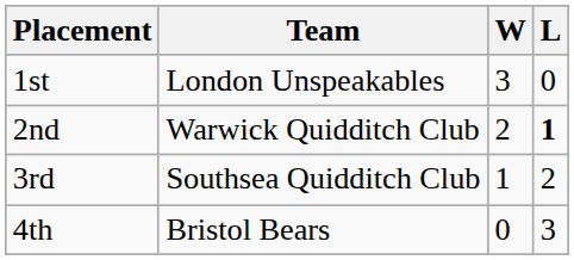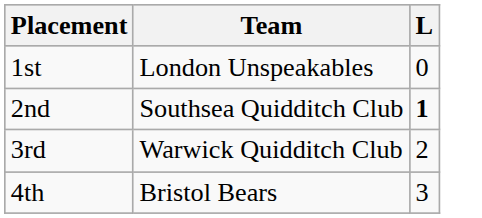- column: W | 3 | 2 | 1 | 0
2nd | Team: Warwick Quidditch Club -> Southsea Quidditch Club
3rd | Team: Southsea Quidditch Club -> Warwick Quidditch Club
